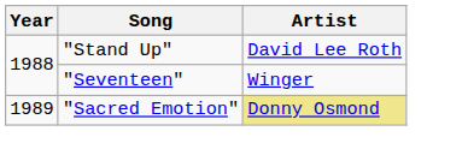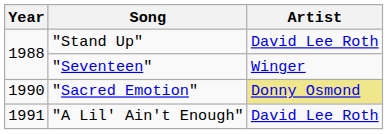"Sacred Emotion" | Year: 1989 -> 1990
+ row: 1991 | "A Lil' Ain't Enough" | David Lee Roth
